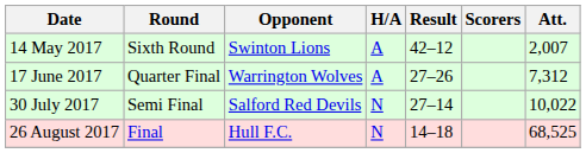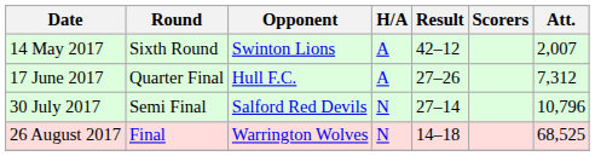17 June 2017 | Opponent: Warrington Wolves -> Hull F.C.
30 July 2017 | Att.: 10,022 -> 10,796
26 August 2017 | Opponent: Hull F.C. -> Warrington Wolves
